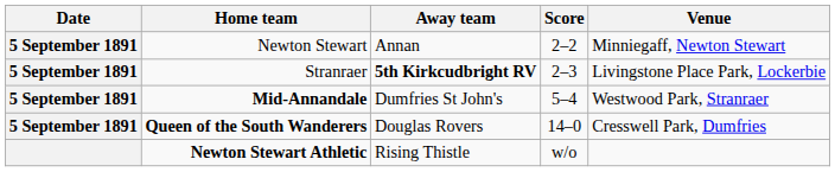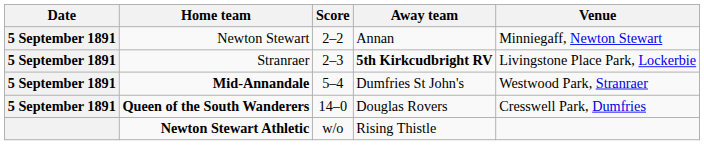columns swapped: Score <-> Away team
